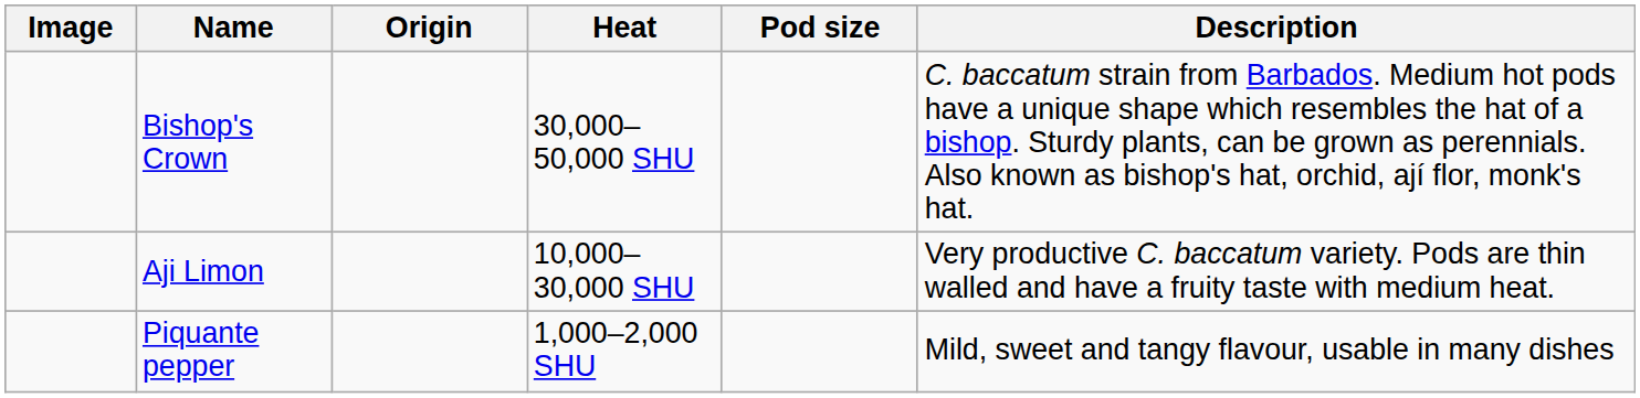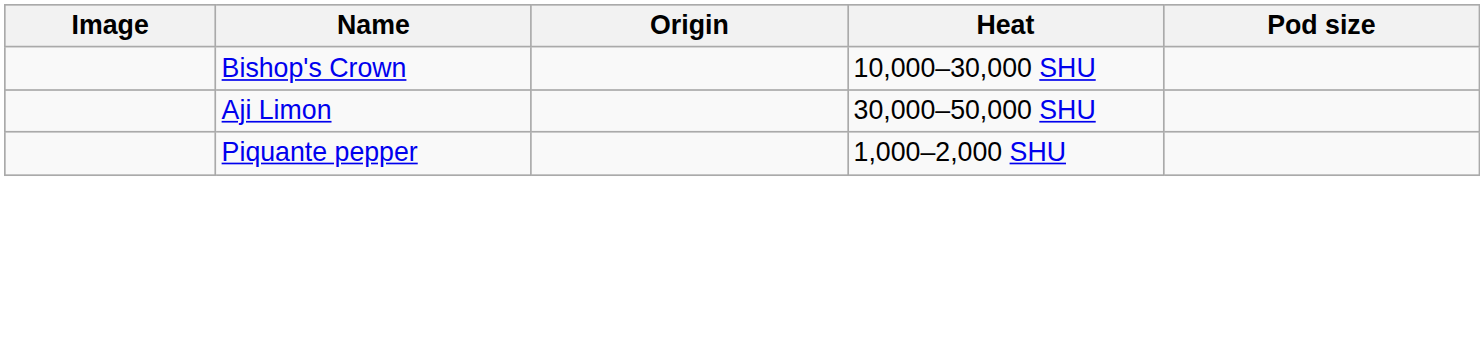- column: Description | C. baccatum strain from Barbados. Medium hot pods have a unique shape which resembles the hat of a bishop. Sturdy plants, can be grown as perennials. Also known as bishop's hat, orchid, ají flor, monk's hat. | Very productive C. baccatum variety. Pods are thin walled and have a fruity taste with medium heat. | Mild, sweet and tangy flavour, usable in many dishes
Bishop's Crown | Heat: 30,000–50,000 SHU -> 10,000–30,000 SHU
Aji Limon | Heat: 10,000–30,000 SHU -> 30,000–50,000 SHU
